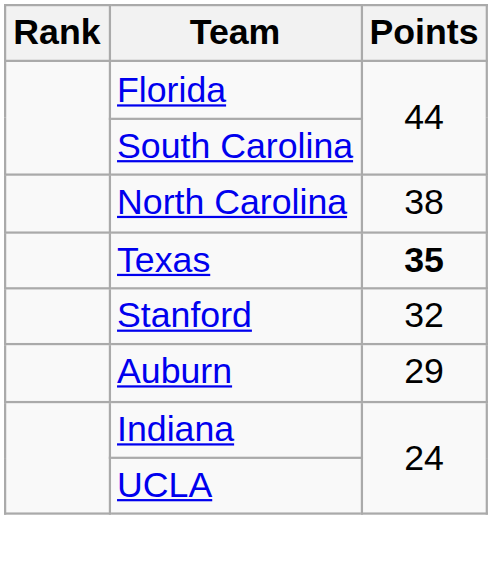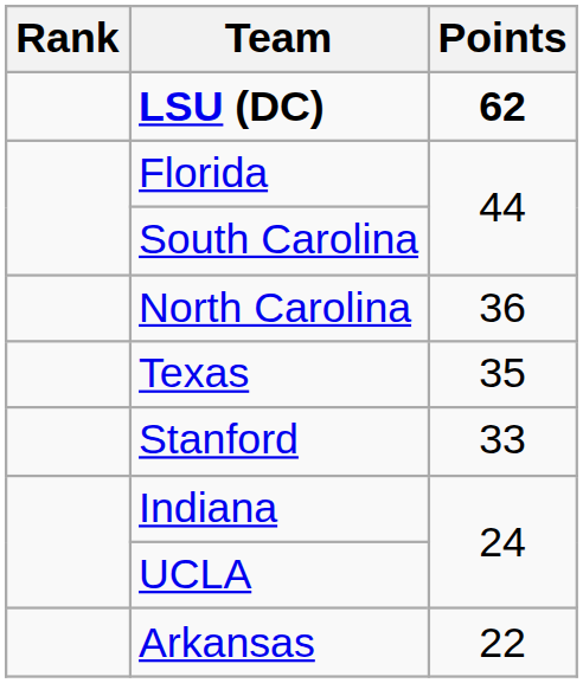+ row: LSU (DC) | 62
North Carolina | Points: 38 -> 36
Texas | Points: bold -> normal
Stanford | Points: 32 -> 33
- row: Auburn | 29
+ row: Arkansas | 22
